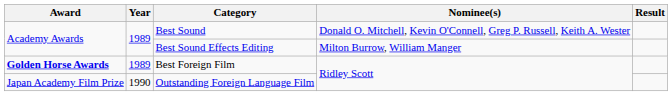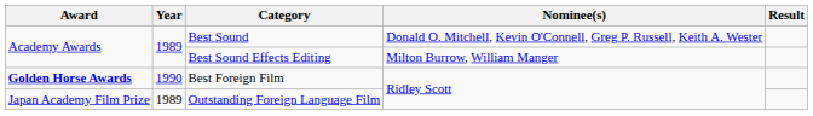Best Foreign Film | Year: 1989 -> 1990
Outstanding Foreign Language Film | Year: 1990 -> 1989
